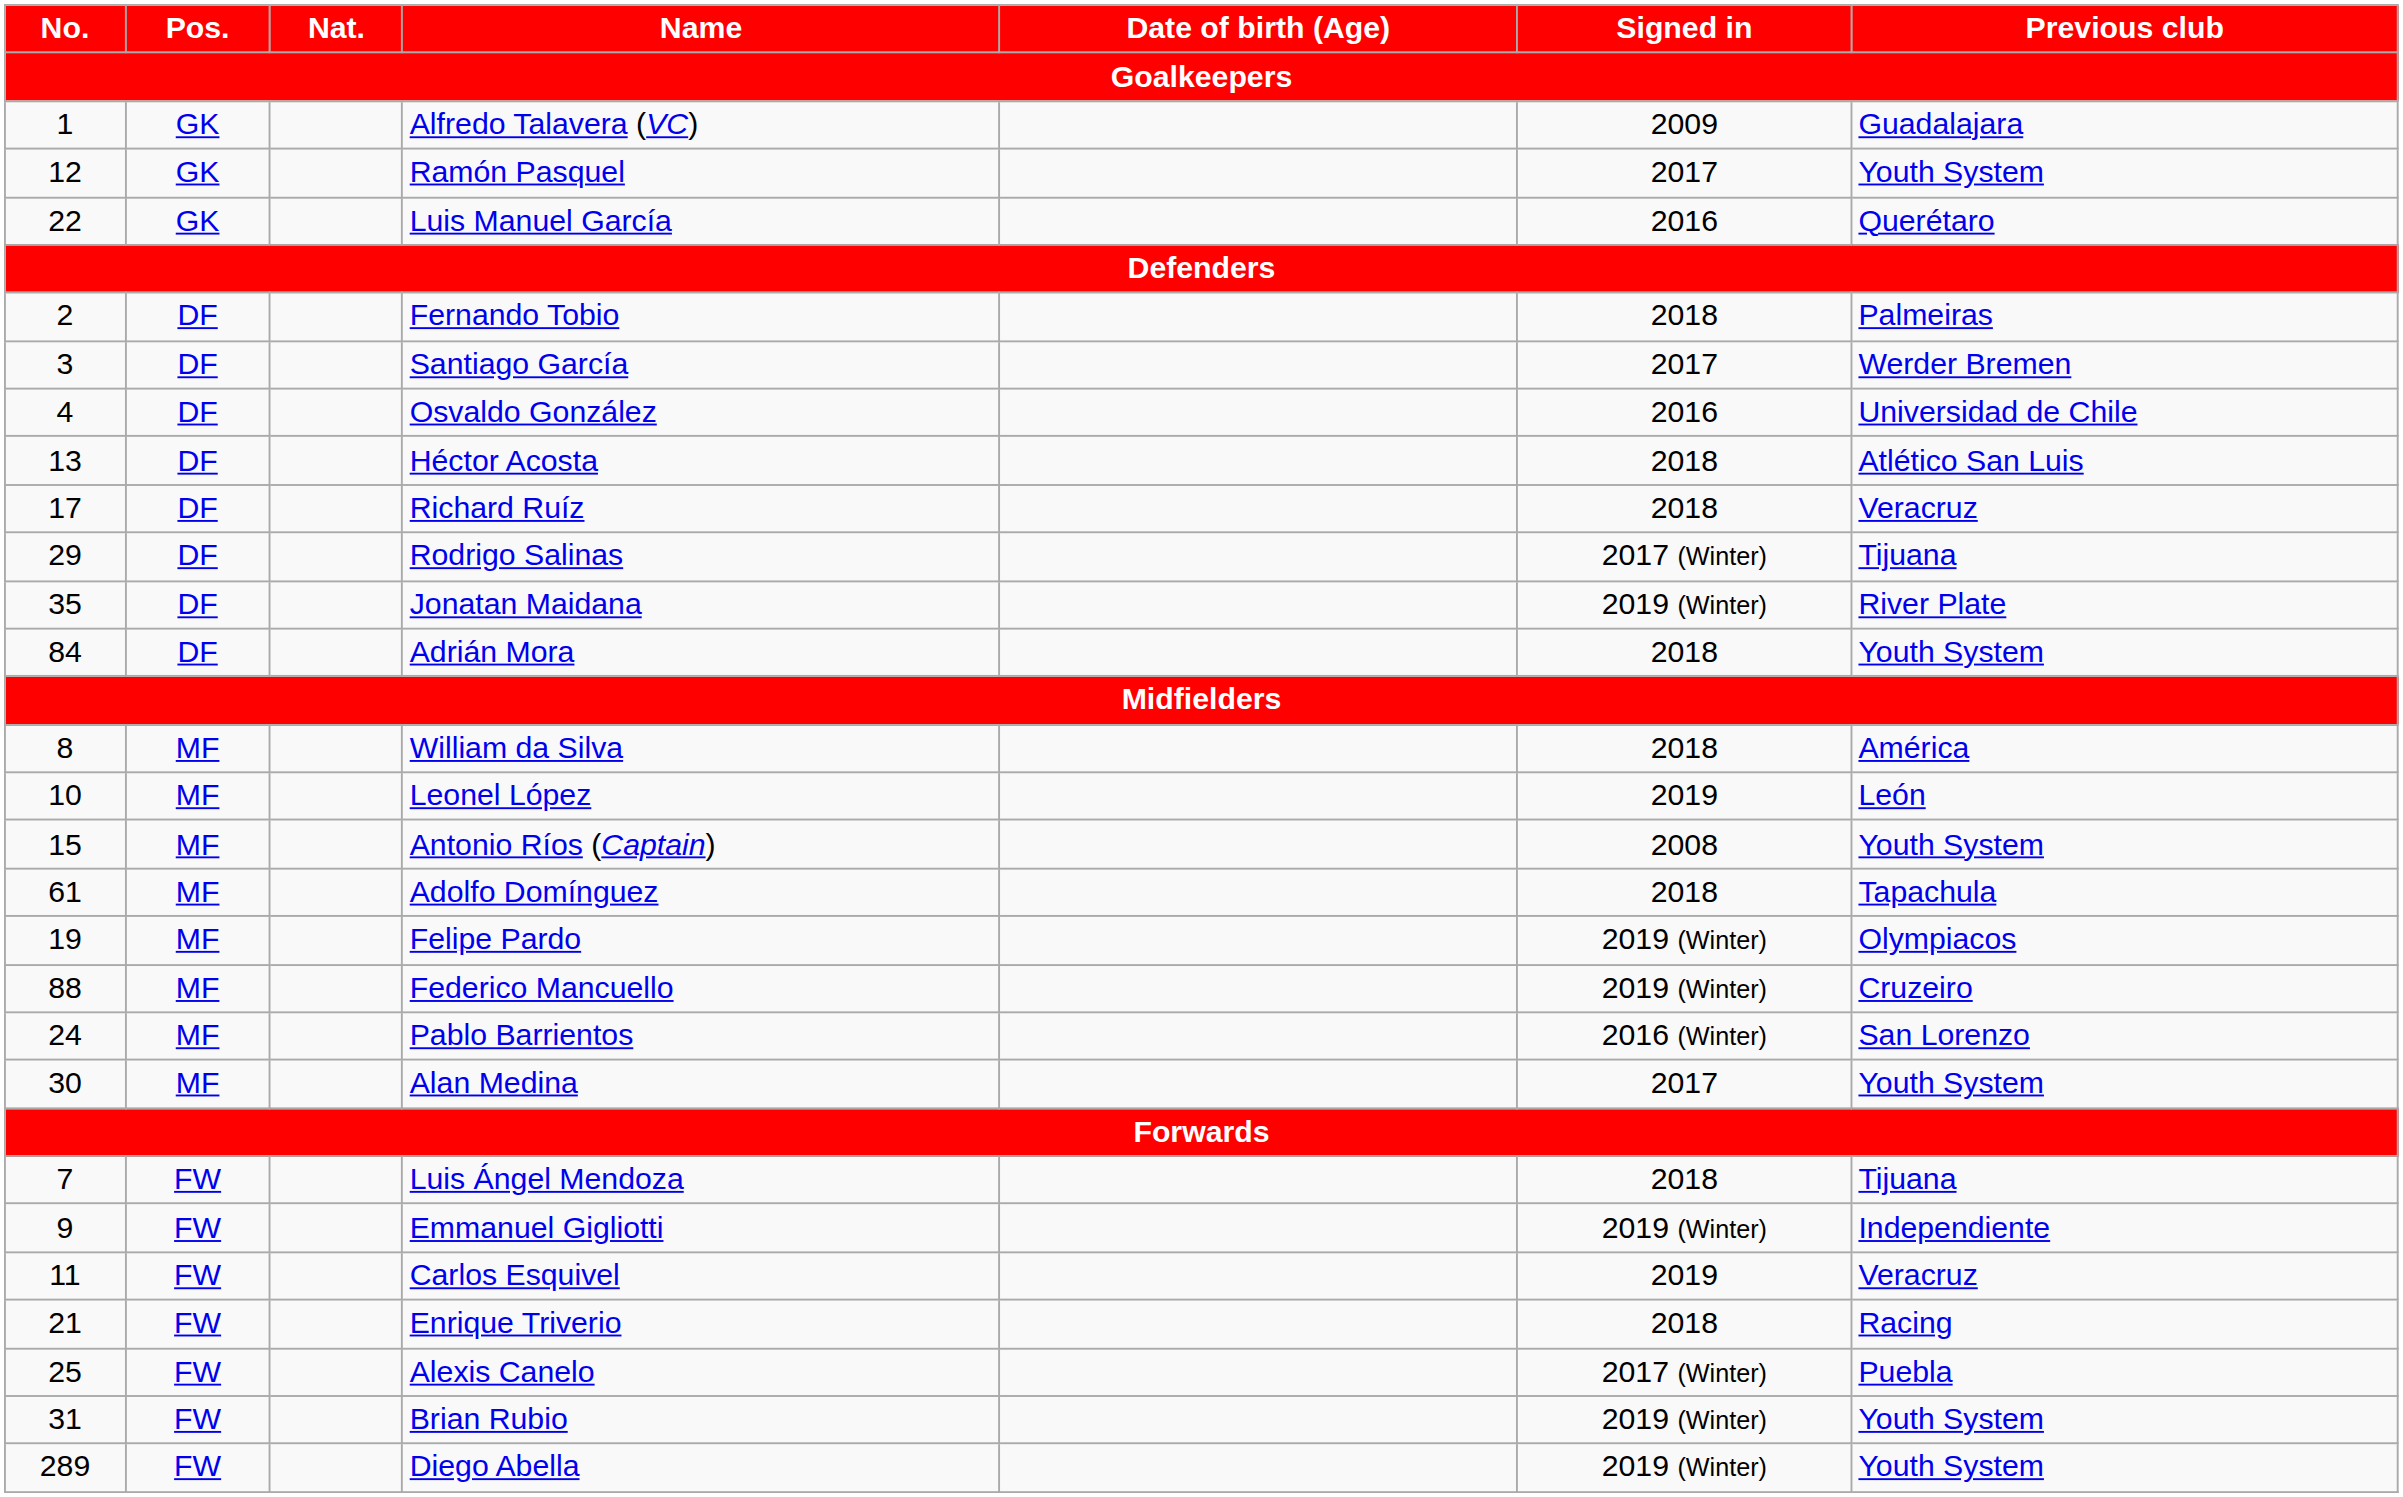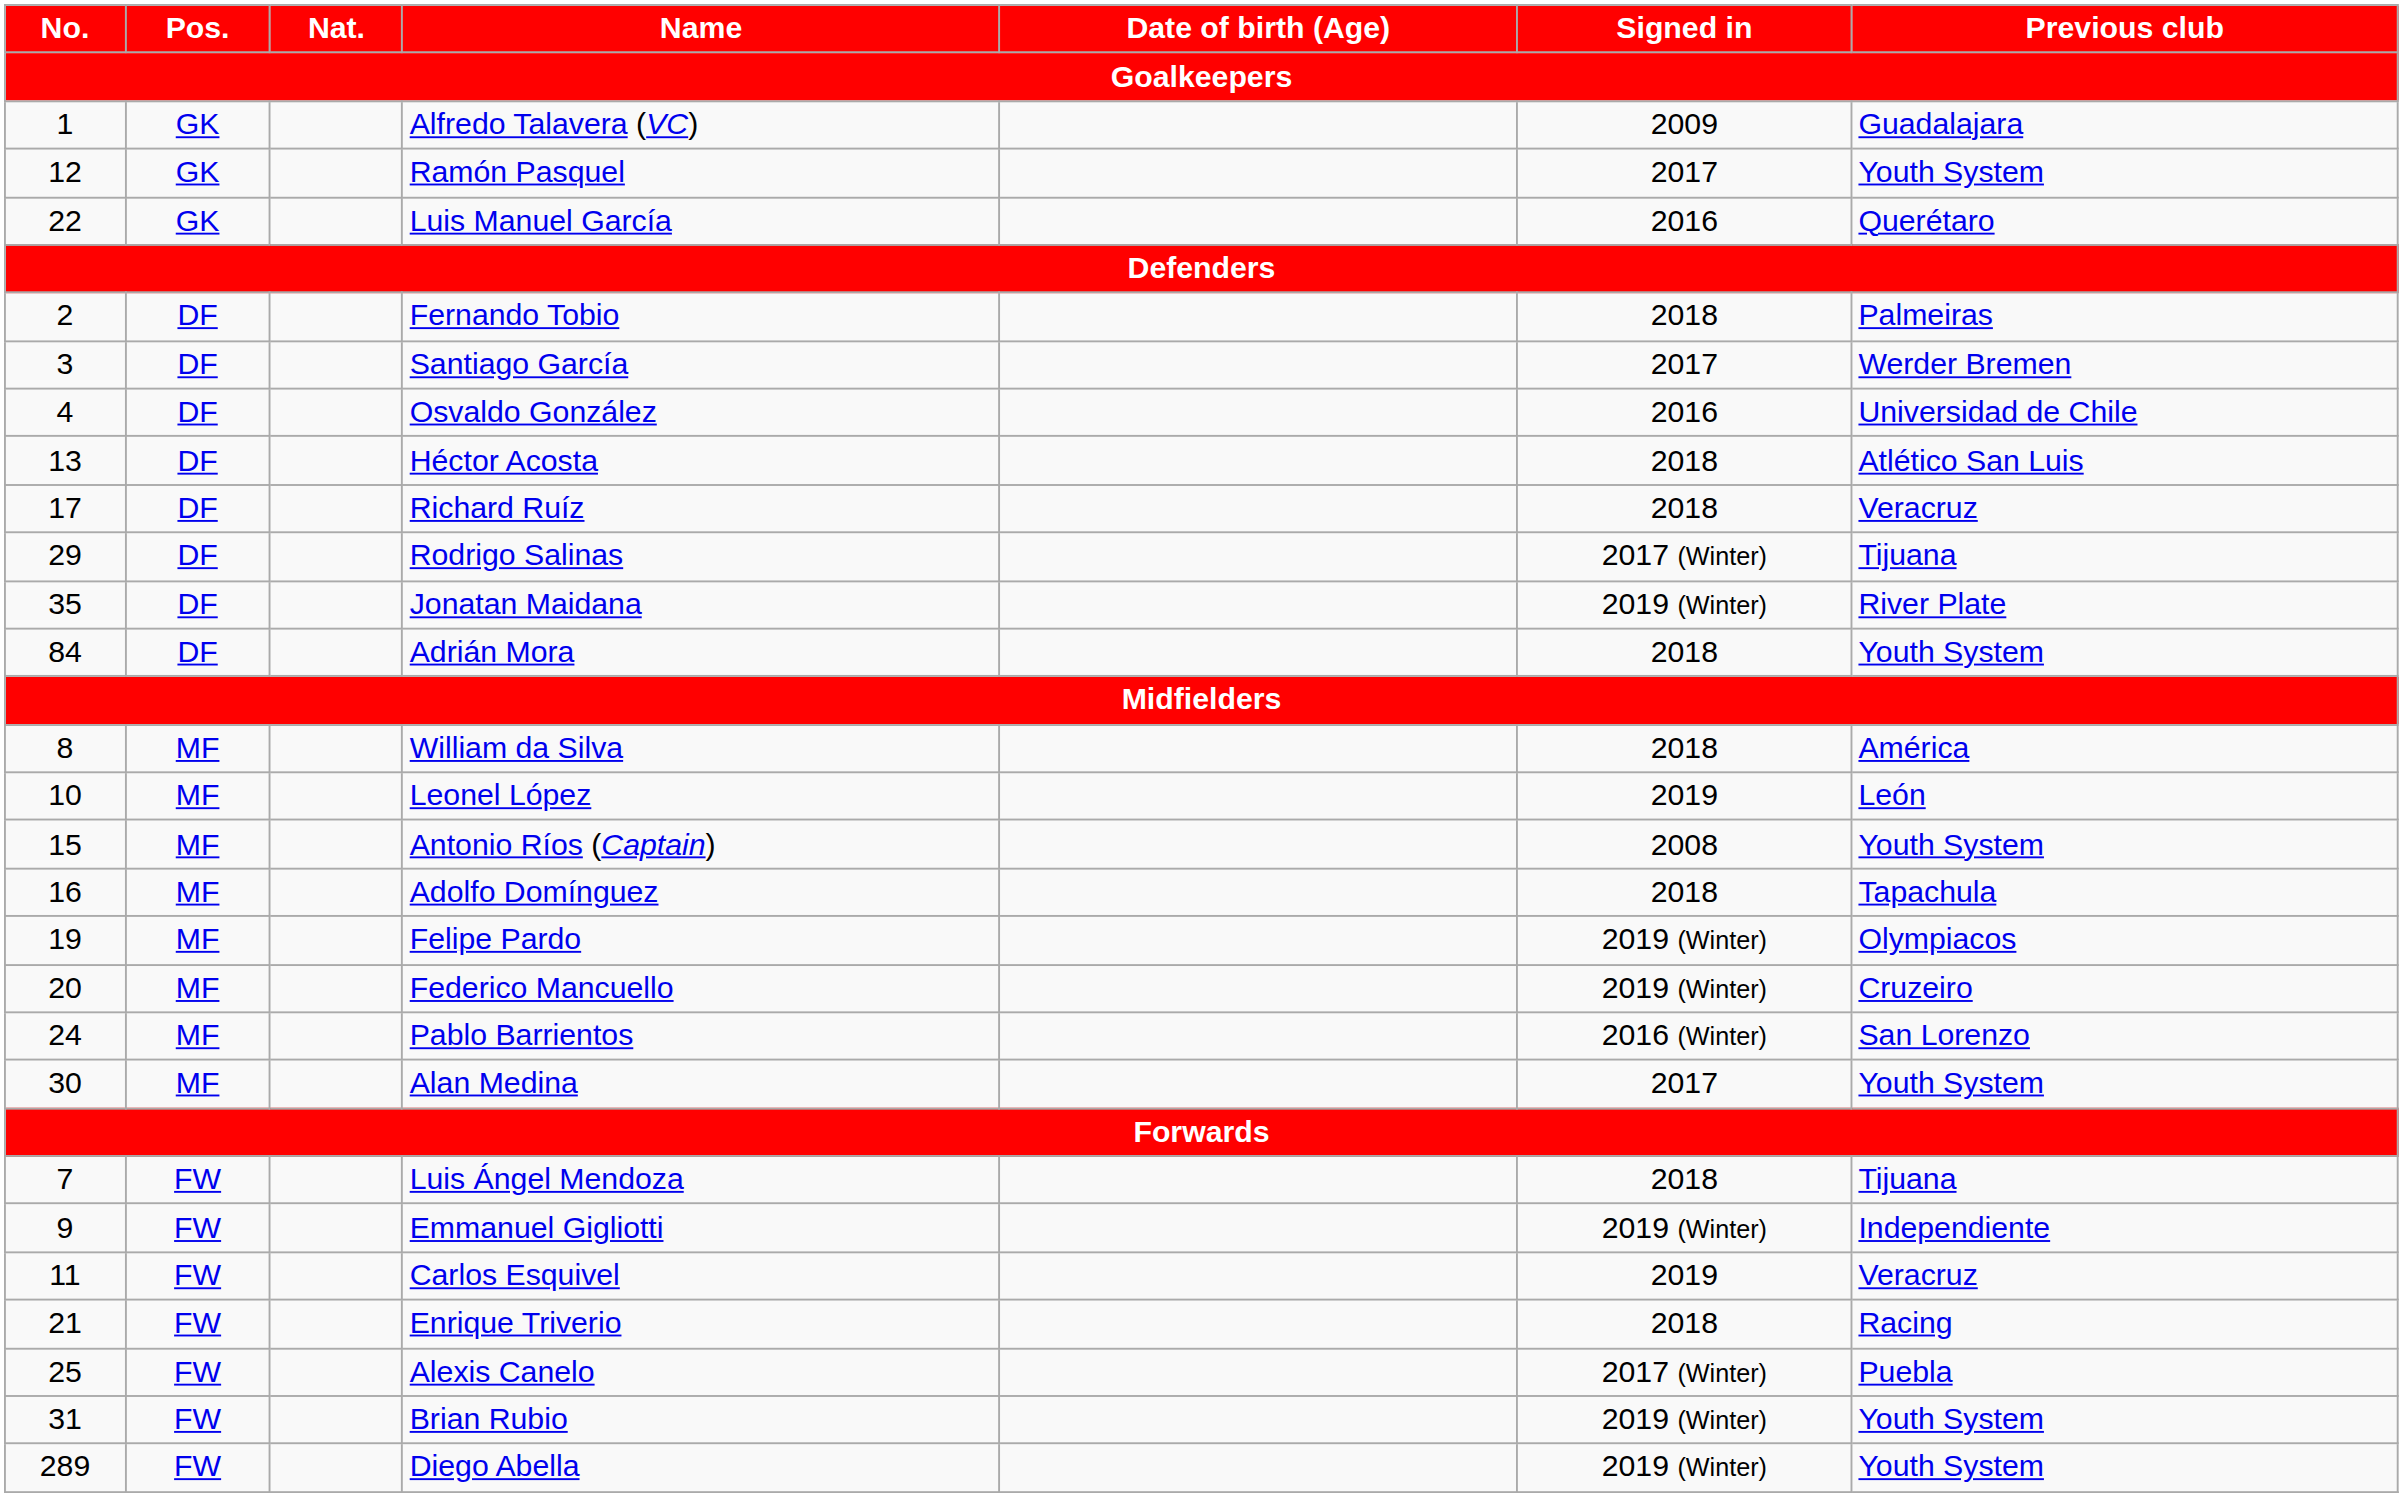Adolfo Domínguez | No.: 61 -> 16
Federico Mancuello | No.: 88 -> 20
